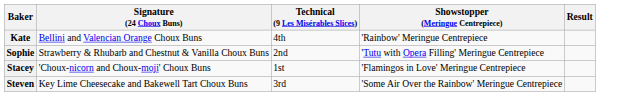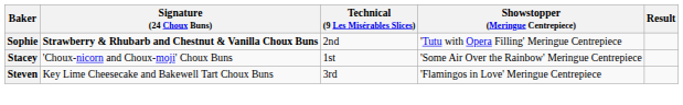- row: Kate | Bellini and Valencian Orange Choux Buns | 4th | 'Rainbow' Meringue Centrepiece
Sophie | Signature (24 Choux Buns): normal -> bold
Stacey | Showstopper (Meringue Centrepiece): 'Flamingos in Love' Meringue Centrepiece -> 'Some Air Over the Rainbow' Meringue Centrepiece
Steven | Showstopper (Meringue Centrepiece): 'Some Air Over the Rainbow' Meringue Centrepiece -> 'Flamingos in Love' Meringue Centrepiece
